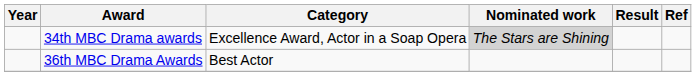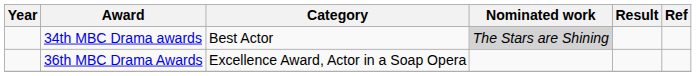34th MBC Drama awards | Category: Excellence Award, Actor in a Soap Opera -> Best Actor
36th MBC Drama Awards | Category: Best Actor -> Excellence Award, Actor in a Soap Opera
